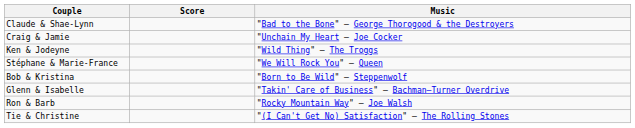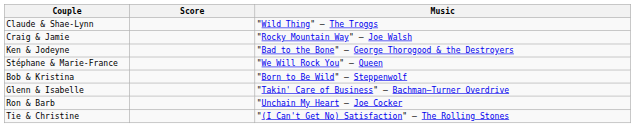Claude & Shae-Lynn | Music: "Bad to the Bone" – George Thorogood & the Destroyers -> "Wild Thing" – The Troggs
Craig & Jamie | Music: "Unchain My Heart – Joe Cocker -> "Rocky Mountain Way" – Joe Walsh
Ken & Jodeyne | Music: "Wild Thing" – The Troggs -> "Bad to the Bone" – George Thorogood & the Destroyers
Ron & Barb | Music: "Rocky Mountain Way" – Joe Walsh -> "Unchain My Heart – Joe Cocker
